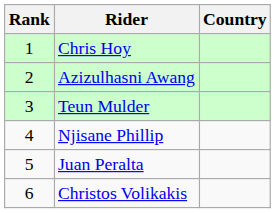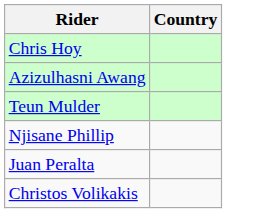- column: Rank | 1 | 2 | 3 | 4 | 5 | 6
